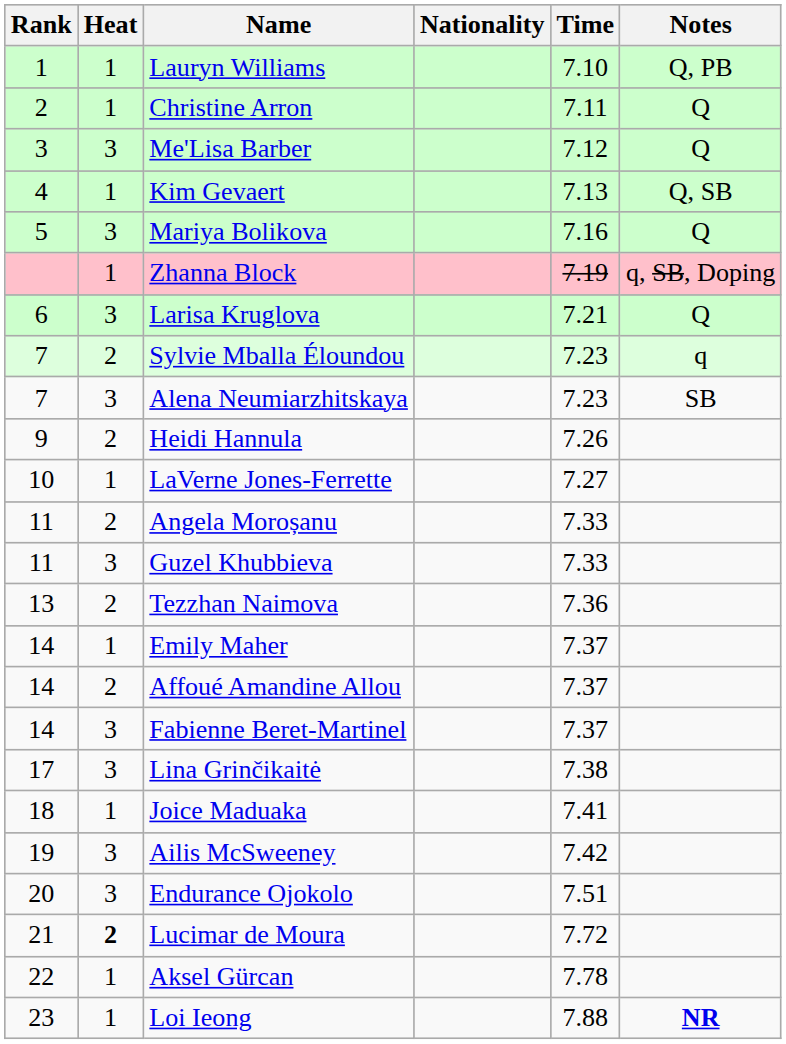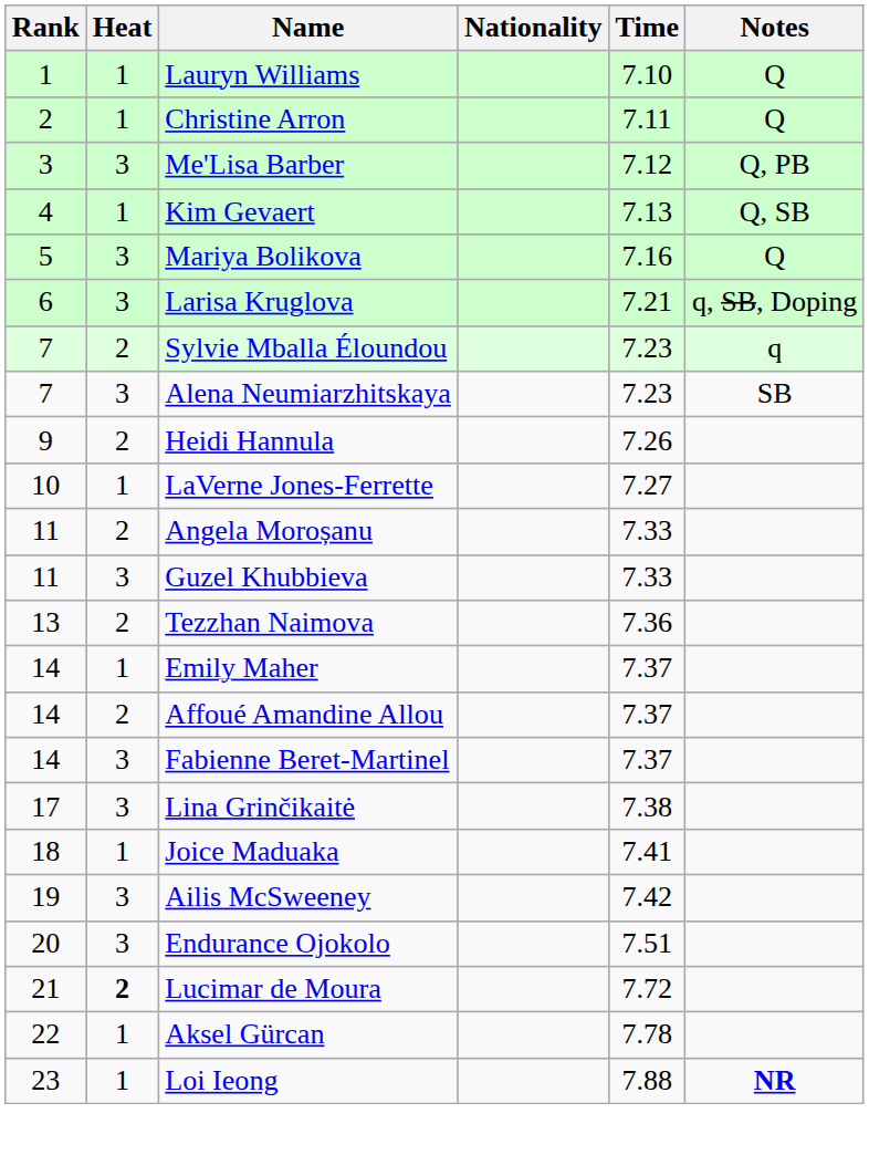Lauryn Williams | Notes: Q, PB -> Q
Me'Lisa Barber | Notes: Q -> Q, PB
- row: 1 | Zhanna Block | 7.19 | q, SB, Doping
Larisa Kruglova | Notes: Q -> q, SB, Doping
